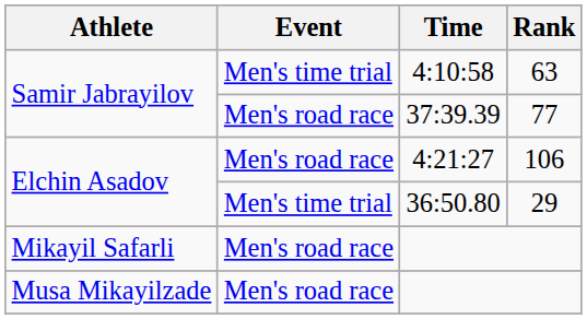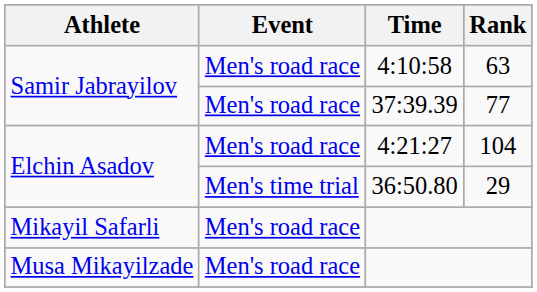4:10:58 | Event: Men's time trial -> Men's road race
4:21:27 | Rank: 106 -> 104
